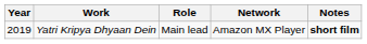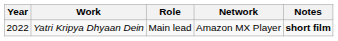Yatri Kripya Dhyaan Dein | Year: 2019 -> 2022
